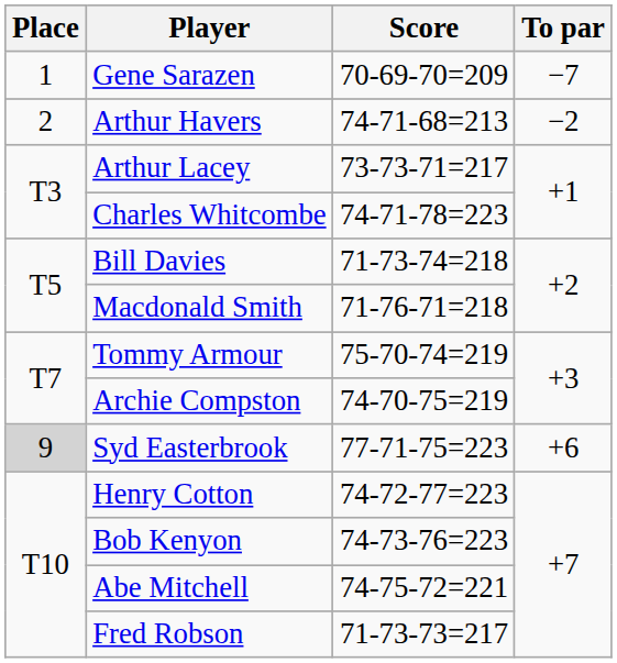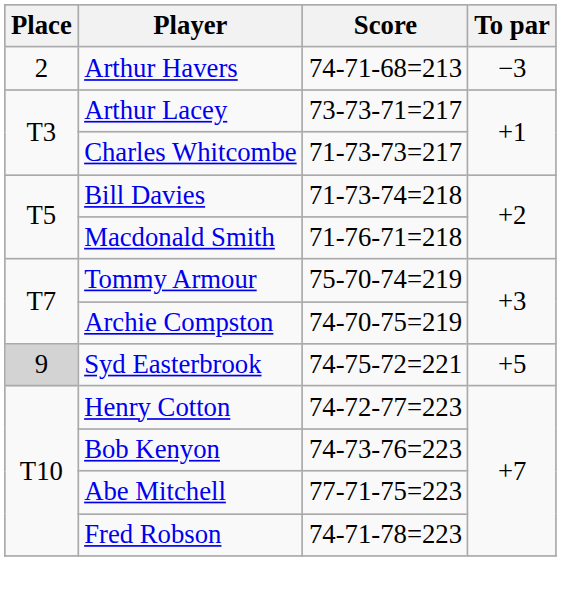- row: 1 | Gene Sarazen | 70-69-70=209 | −7
Arthur Havers | To par: −2 -> −3
Charles Whitcombe | Score: 74-71-78=223 -> 71-73-73=217
Syd Easterbrook | Score: 77-71-75=223 -> 74-75-72=221
Syd Easterbrook | To par: +6 -> +5
Abe Mitchell | Score: 74-75-72=221 -> 77-71-75=223
Fred Robson | Score: 71-73-73=217 -> 74-71-78=223
